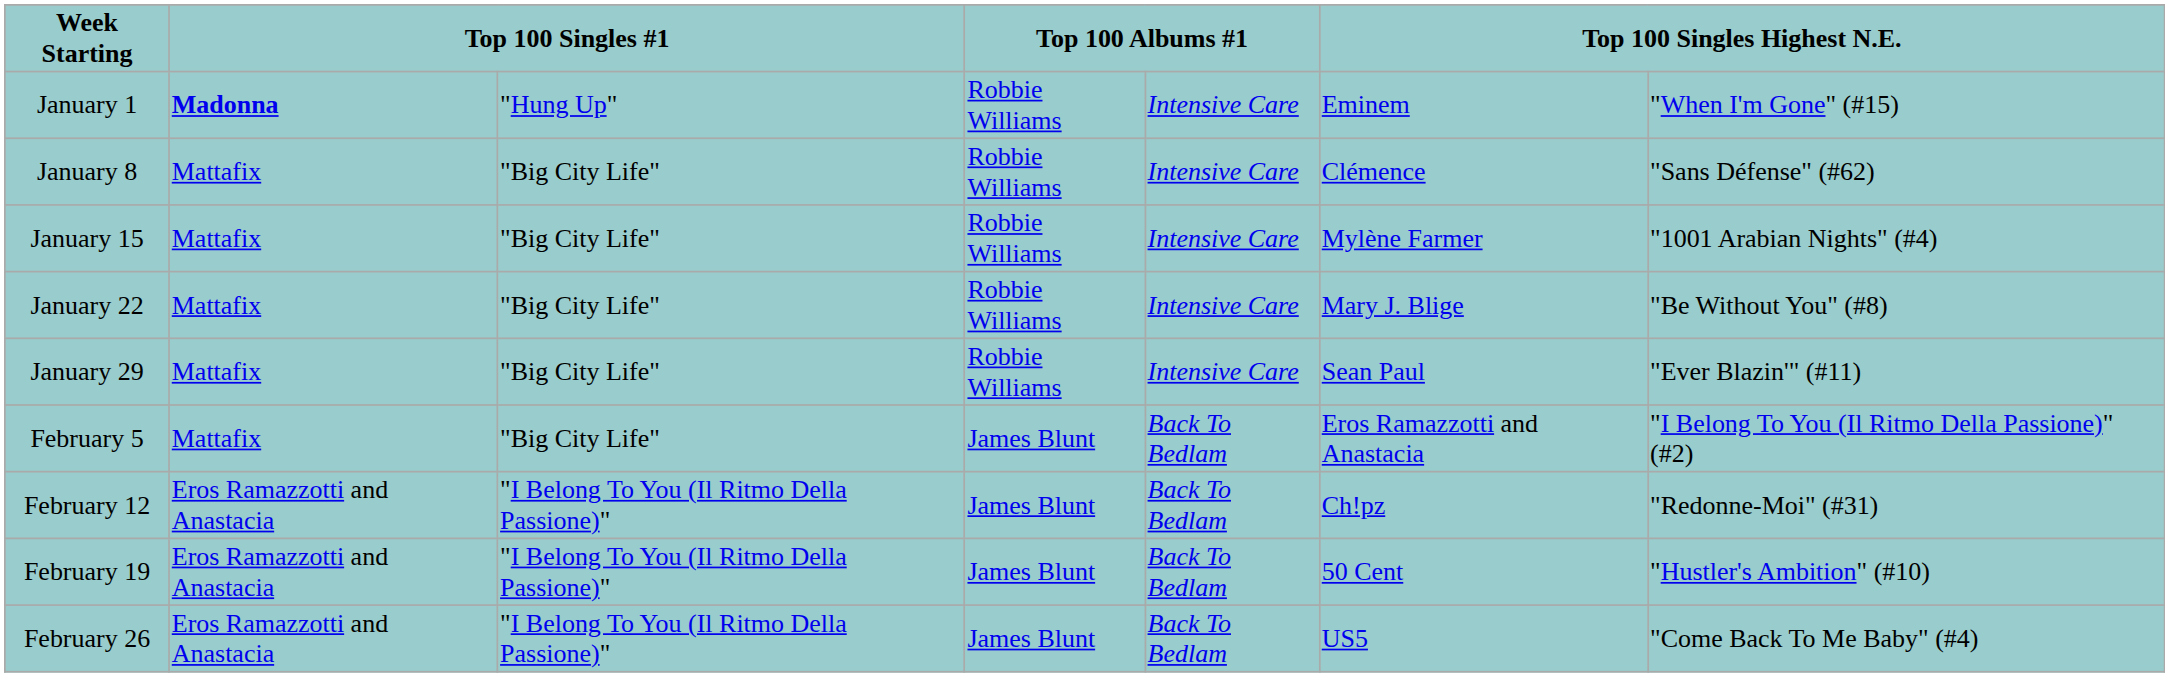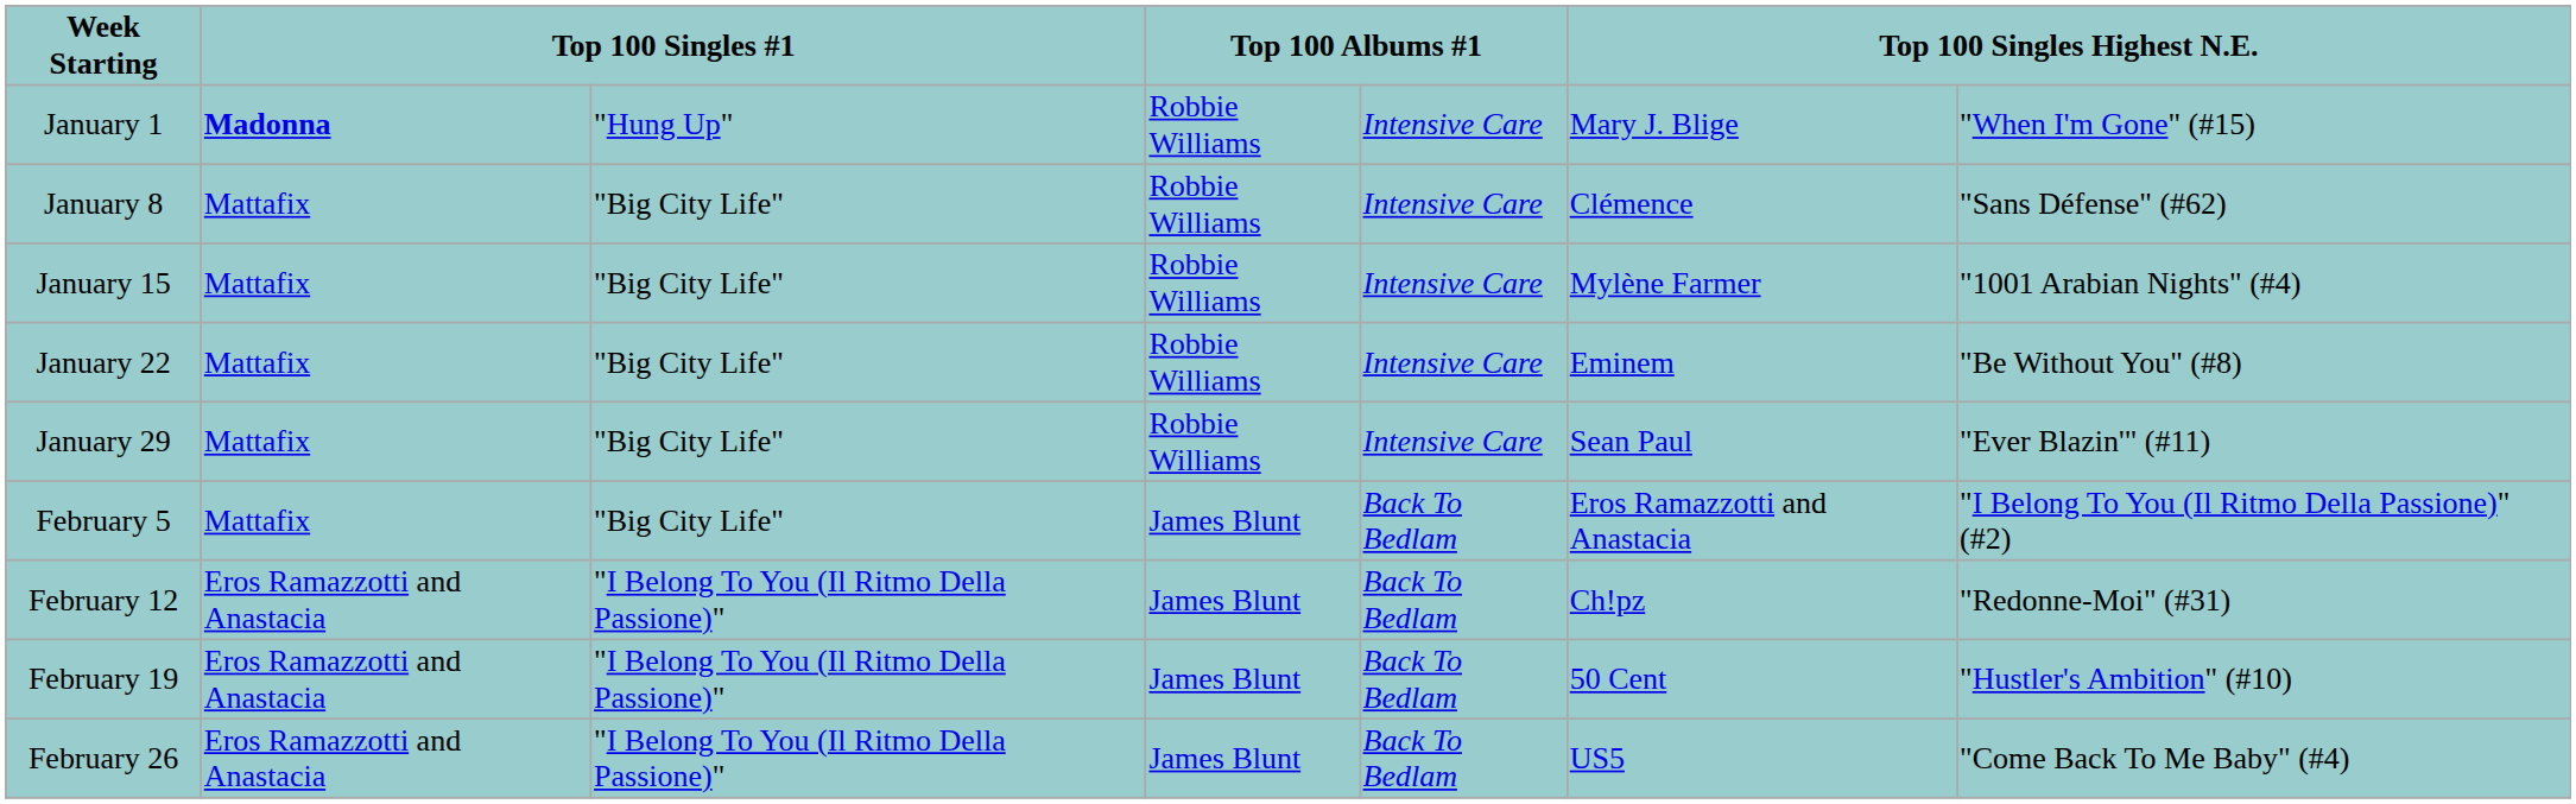January 1 | column 6: Eminem -> Mary J. Blige
January 22 | column 6: Mary J. Blige -> Eminem
